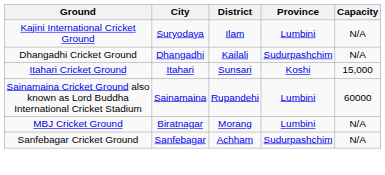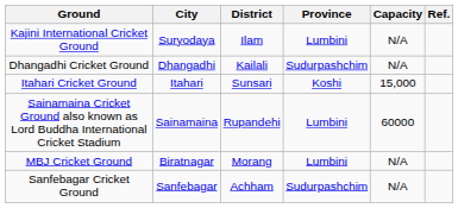+ column: Ref.
